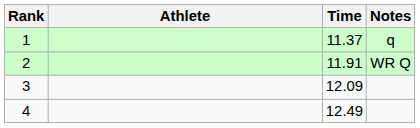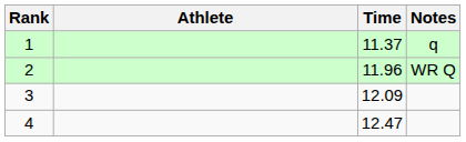2 | Time: 11.91 -> 11.96
4 | Time: 12.49 -> 12.47
